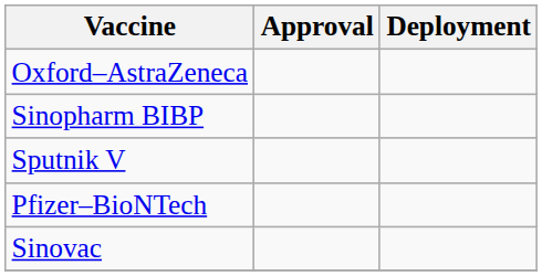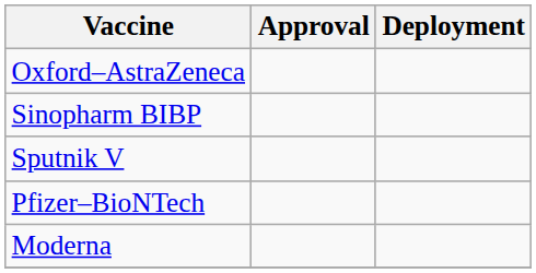+ row: Moderna
- row: Sinovac
